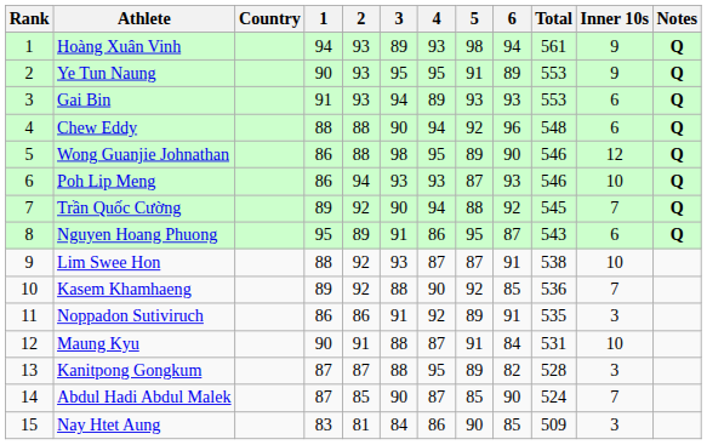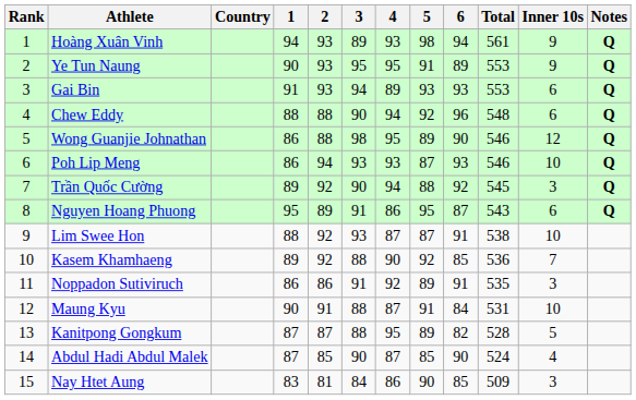Trần Quốc Cường | Inner 10s: 7 -> 3
Kanitpong Gongkum | Inner 10s: 3 -> 5
Abdul Hadi Abdul Malek | Inner 10s: 7 -> 4
